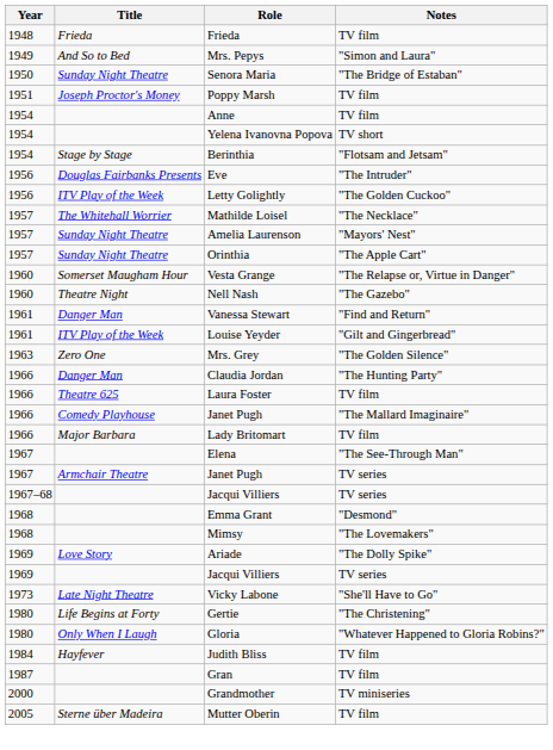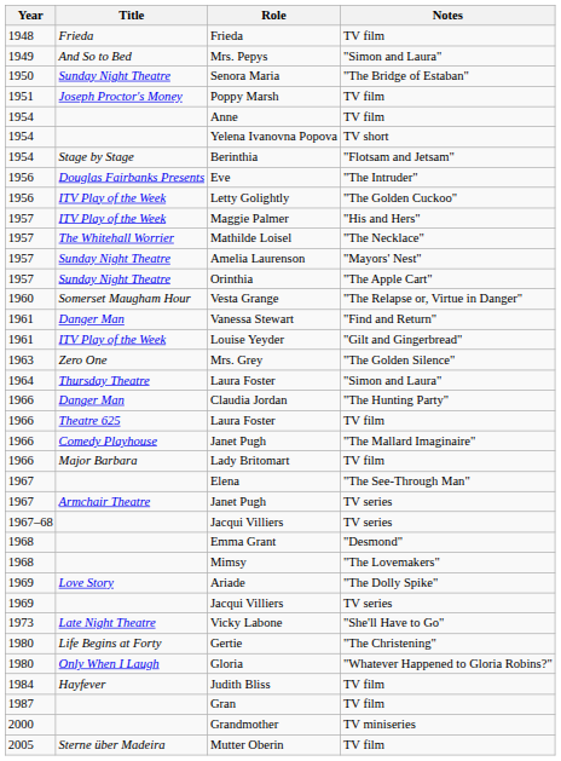+ row: 1957 | ITV Play of the Week | Maggie Palmer | "His and Hers"
- row: 1960 | Theatre Night | Nell Nash | "The Gazebo"
+ row: 1964 | Thursday Theatre | Laura Foster | "Simon and Laura"
